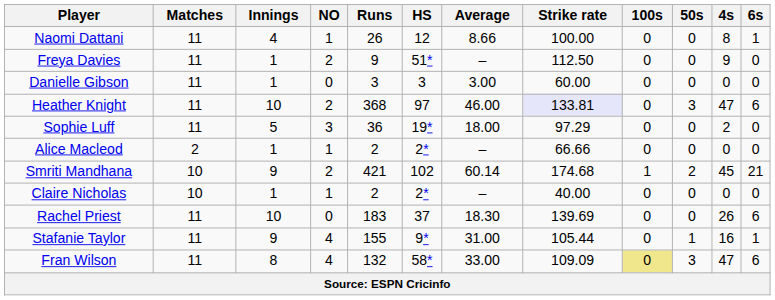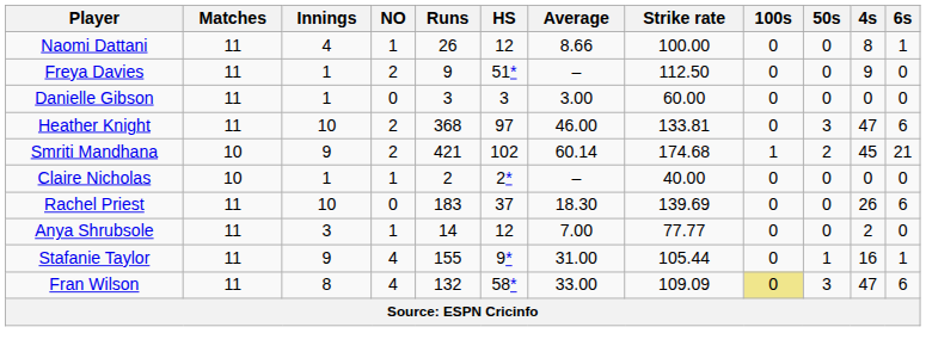Heather Knight | Strike rate: lavender background -> no background
- row: Sophie Luff | 11 | 5 | 3 | 36 | 19* | 18.00 | 97.29 | 0 | 0 | 2 | 0
- row: Alice Macleod | 2 | 1 | 1 | 2 | 2* | – | 66.66 | 0 | 0 | 0 | 0
+ row: Anya Shrubsole | 11 | 3 | 1 | 14 | 12 | 7.00 | 77.77 | 0 | 0 | 2 | 0
